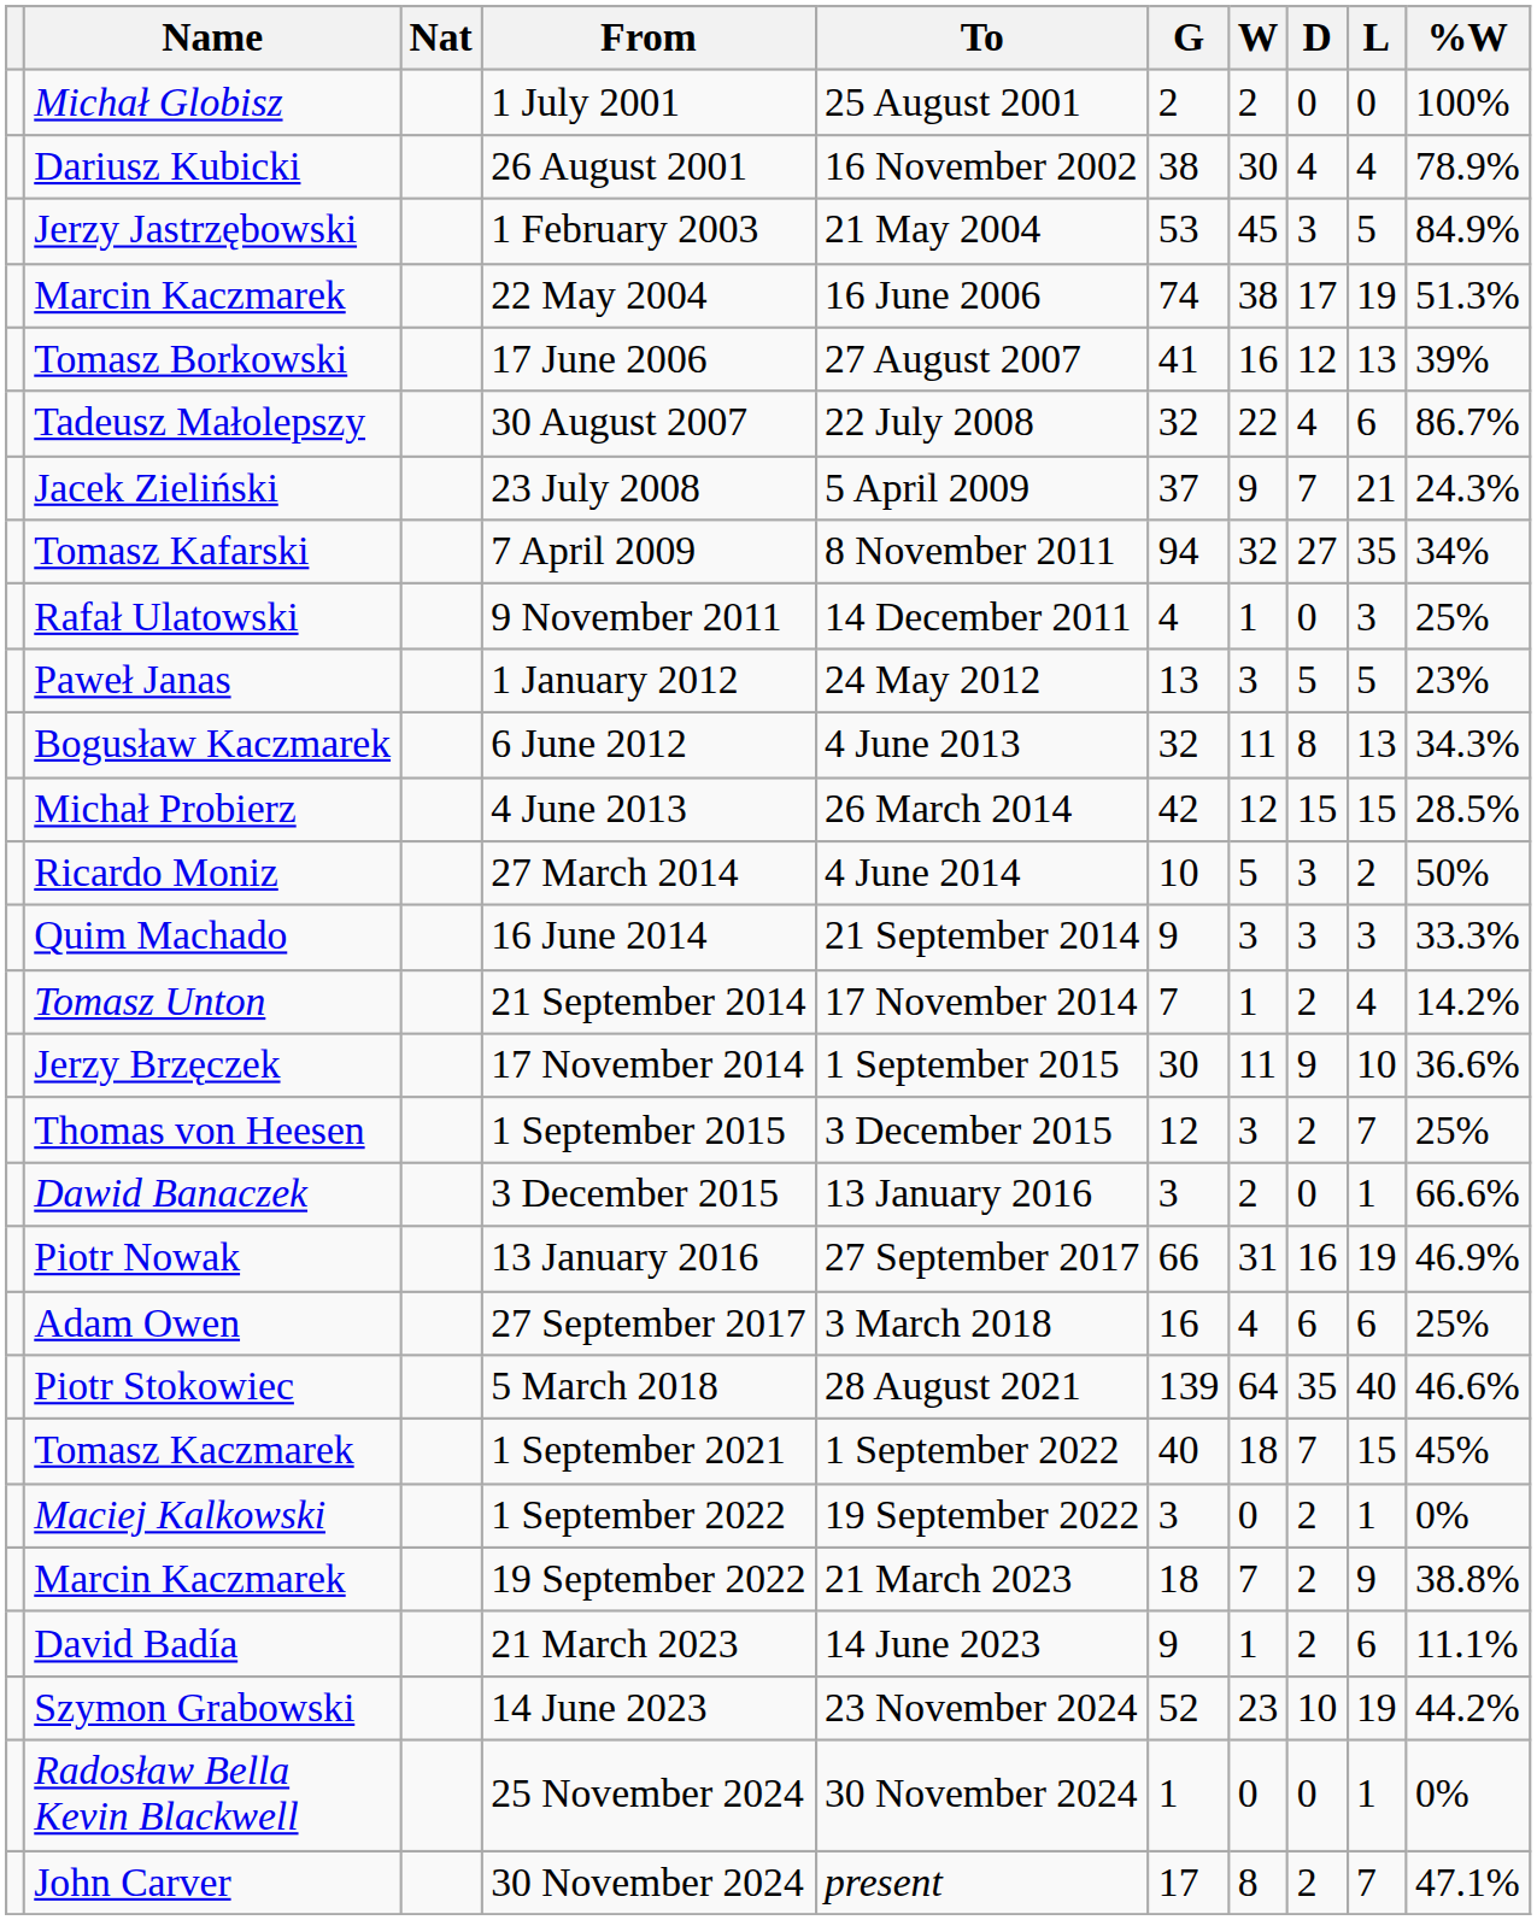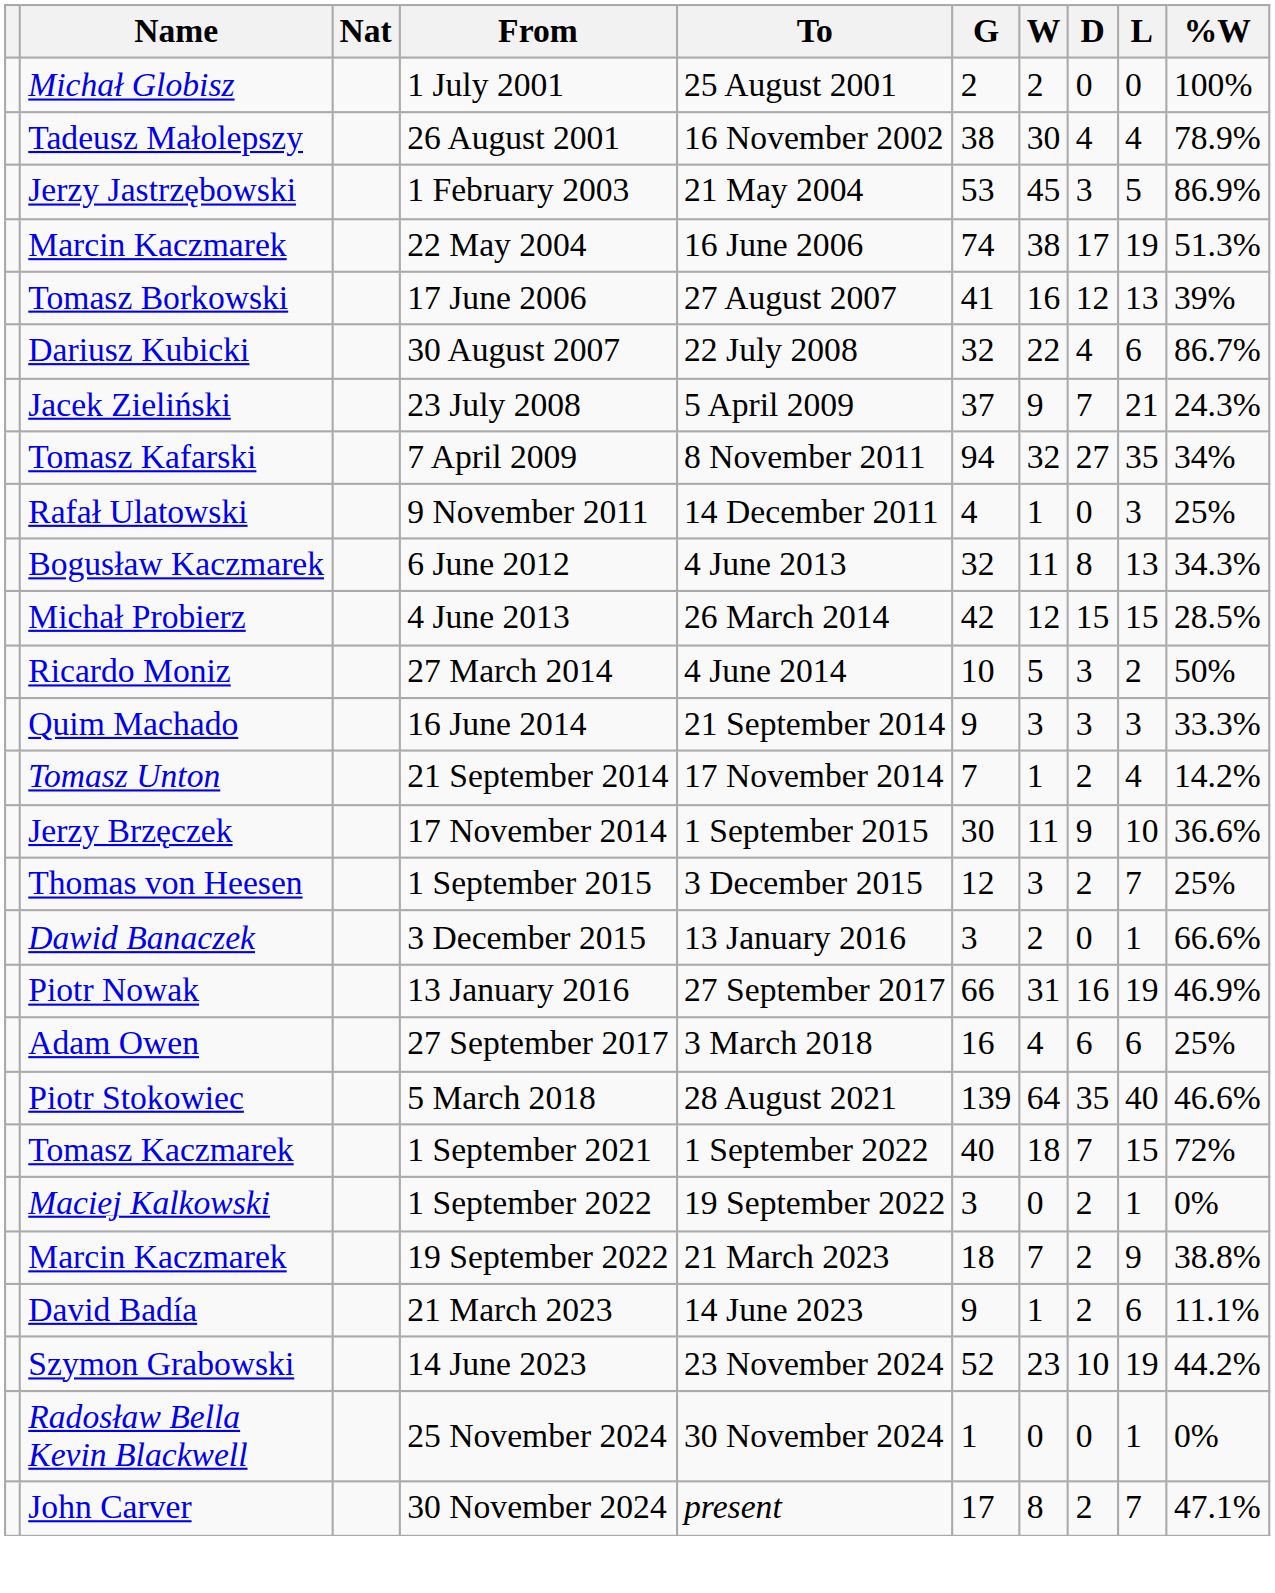26 August 2001 | Name: Dariusz Kubicki -> Tadeusz Małolepszy
1 February 2003 | %W: 84.9% -> 86.9%
30 August 2007 | Name: Tadeusz Małolepszy -> Dariusz Kubicki
- row: Paweł Janas | 1 January 2012 | 24 May 2012 | 13 | 3 | 5 | 5 | 23%
1 September 2021 | %W: 45% -> 72%
